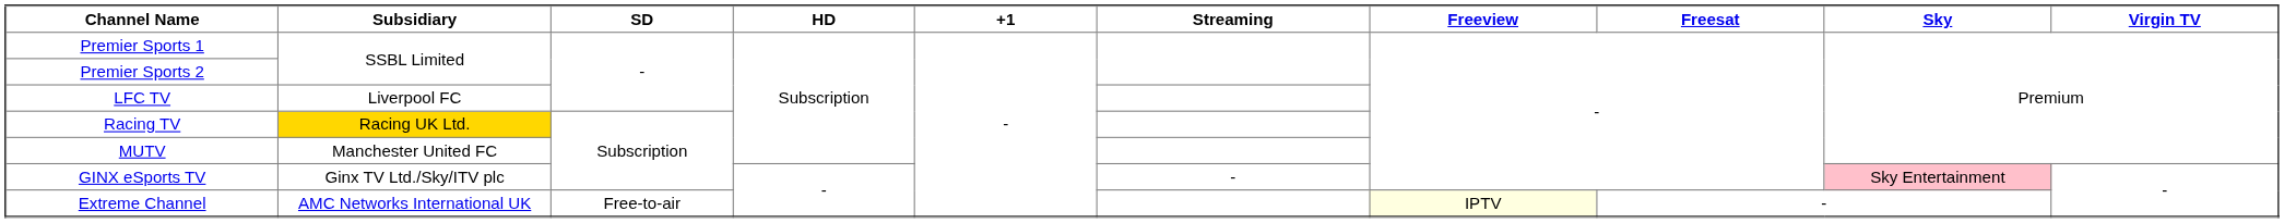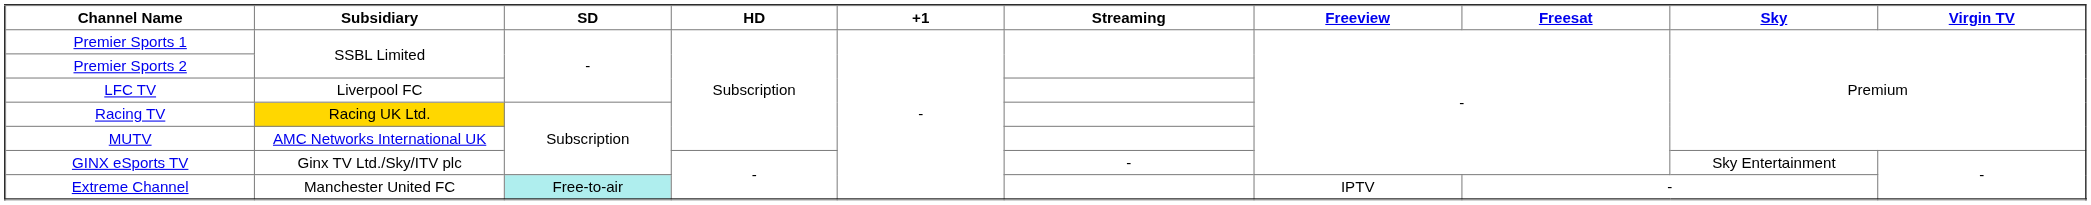MUTV | Subsidiary: Manchester United FC -> AMC Networks International UK
GINX eSports TV | Sky: pink background -> no background
Extreme Channel | Subsidiary: AMC Networks International UK -> Manchester United FC
Extreme Channel | SD: no background -> paleturquoise background
Extreme Channel | Freeview: lightyellow background -> no background
